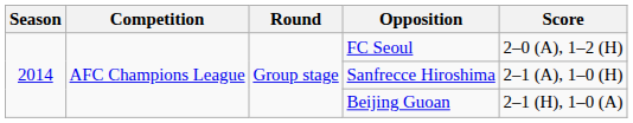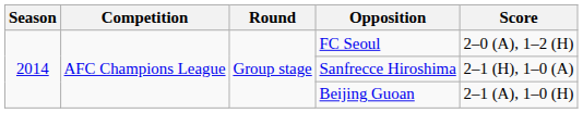Sanfrecce Hiroshima | Score: 2–1 (A), 1–0 (H) -> 2–1 (H), 1–0 (A)
Beijing Guoan | Score: 2–1 (H), 1–0 (A) -> 2–1 (A), 1–0 (H)
